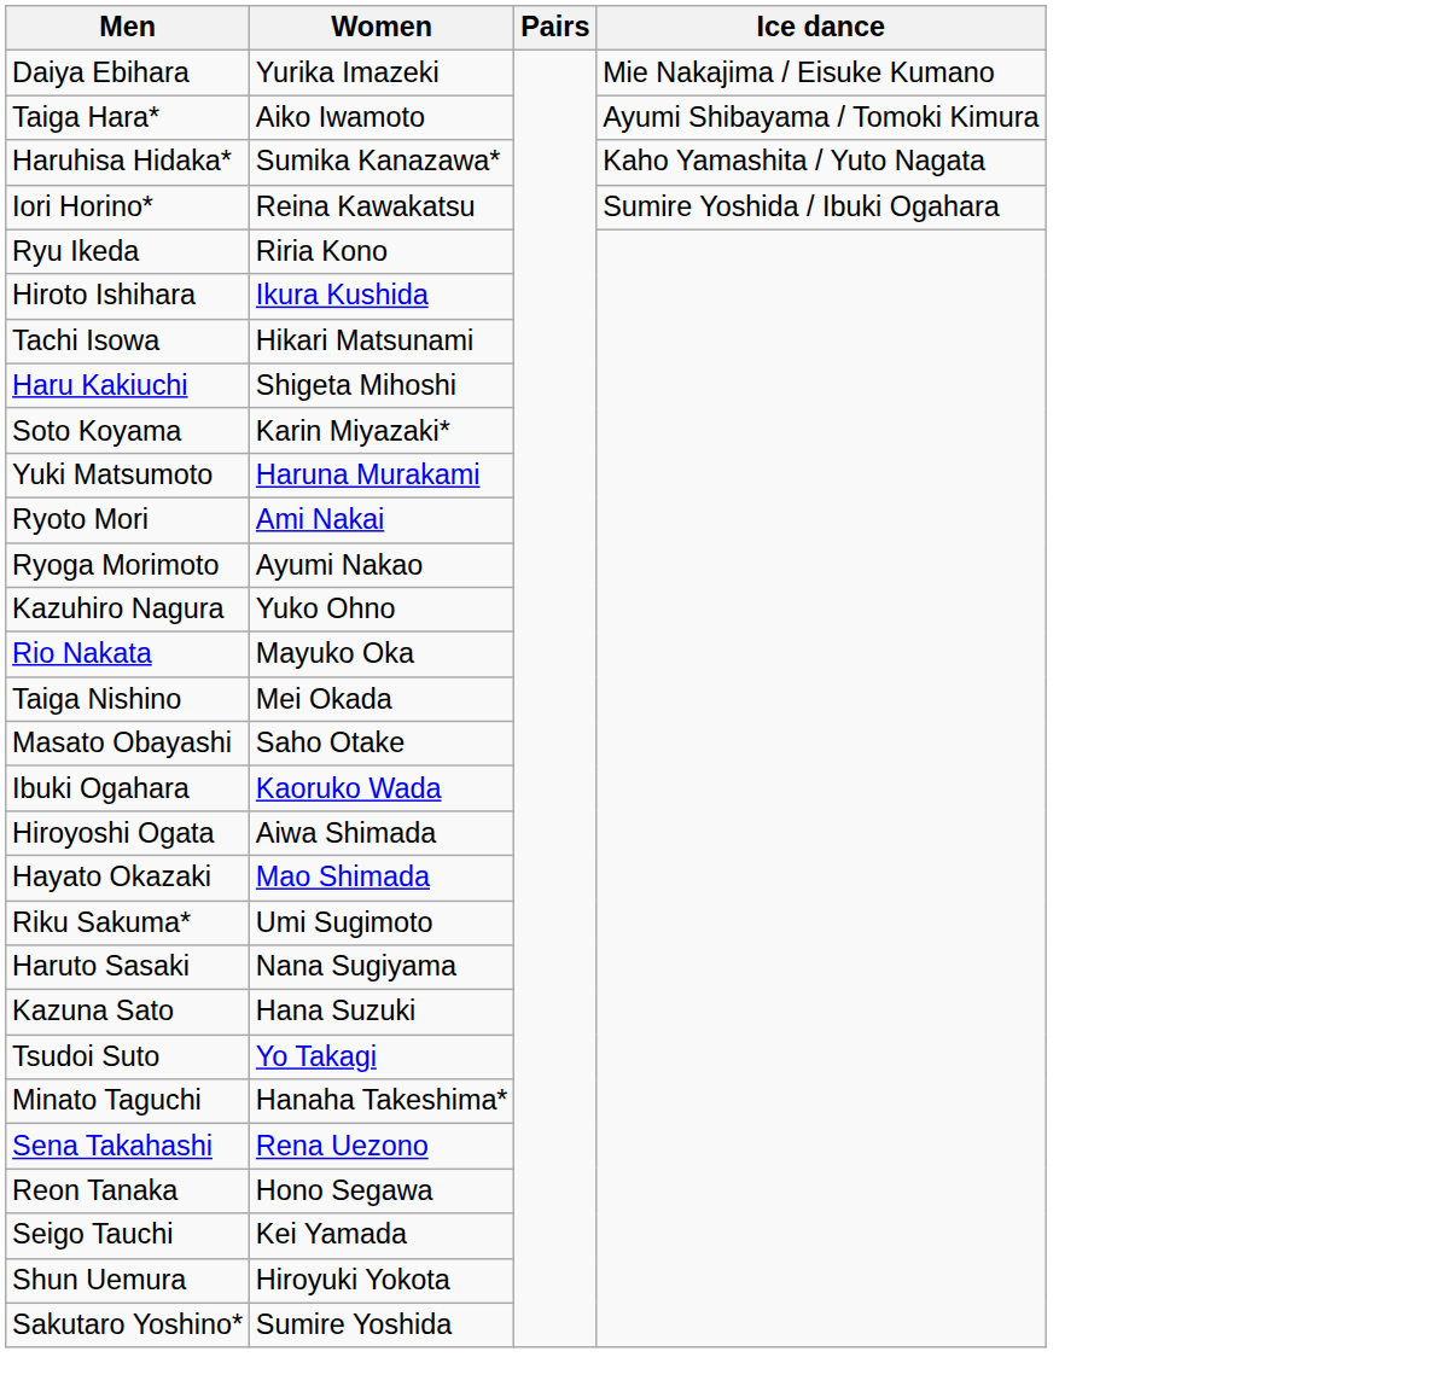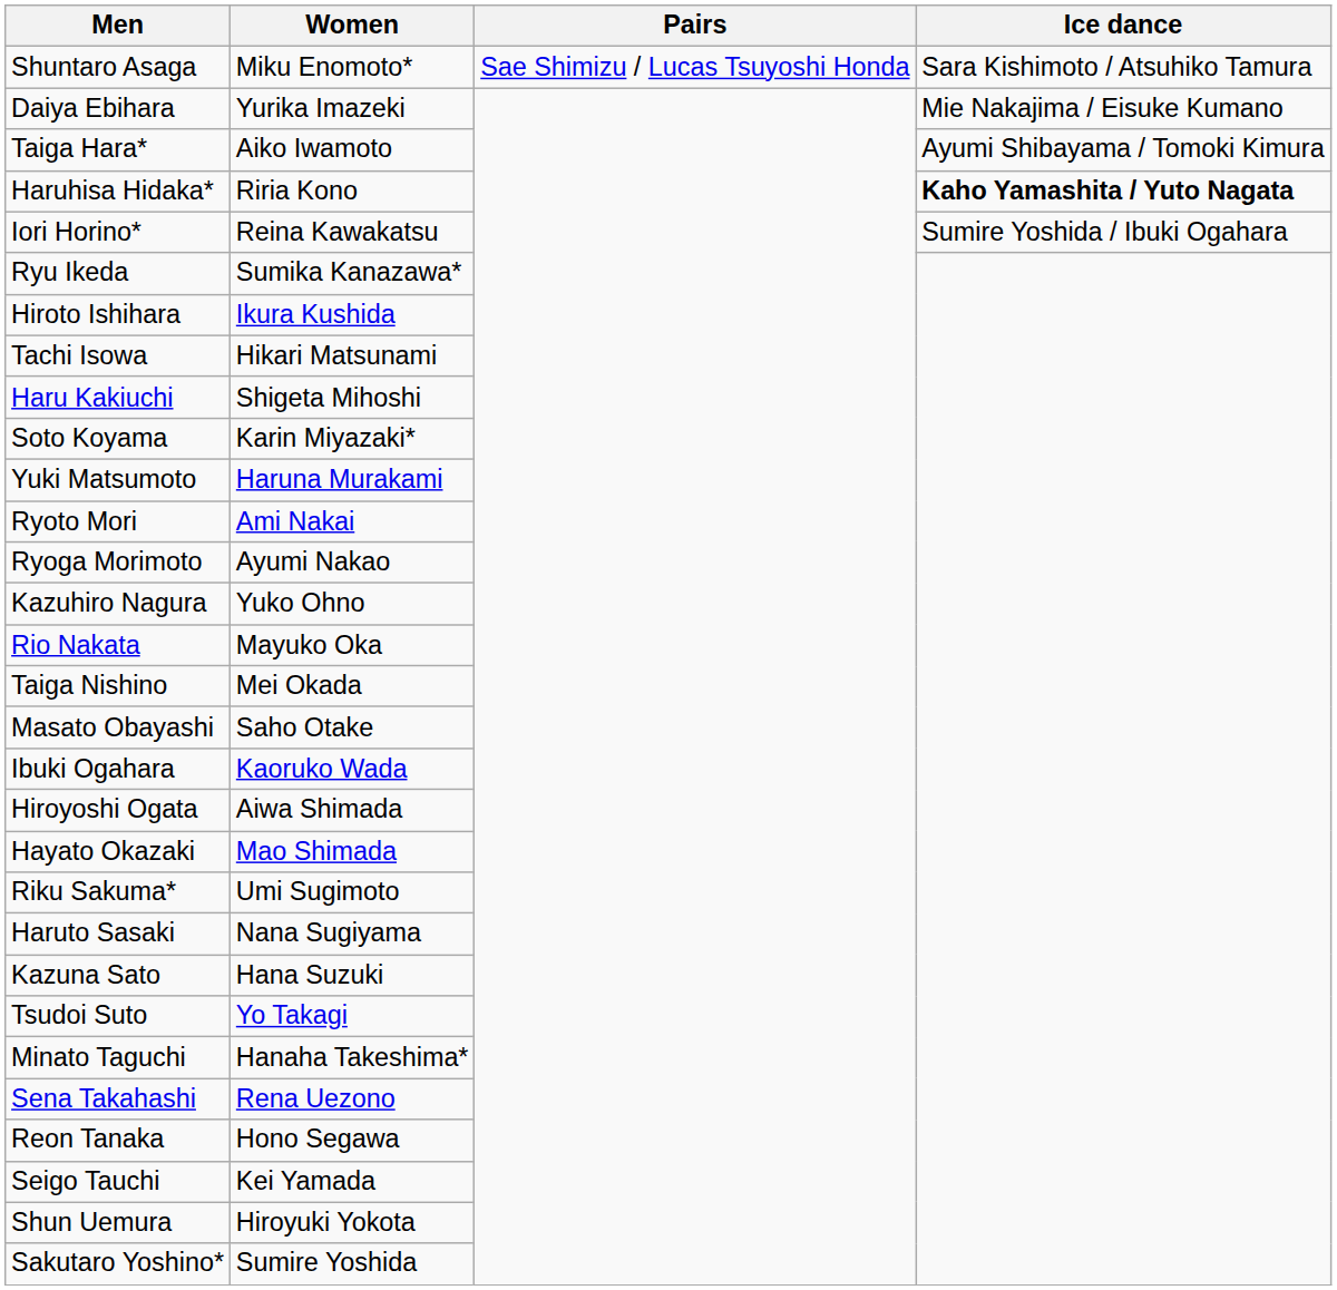+ row: Shuntaro Asaga | Miku Enomoto* | Sae Shimizu / Lucas Tsuyoshi Honda | Sara Kishimoto / Atsuhiko Tamura
Haruhisa Hidaka* | Women: Sumika Kanazawa* -> Riria Kono
Haruhisa Hidaka* | Ice dance: normal -> bold
Ryu Ikeda | Women: Riria Kono -> Sumika Kanazawa*
